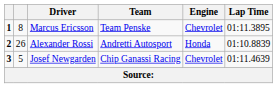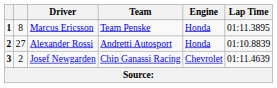Marcus Ericsson | Engine: Chevrolet -> Honda
Alexander Rossi | column 2: 26 -> 27
Josef Newgarden | column 2: 5 -> 2
